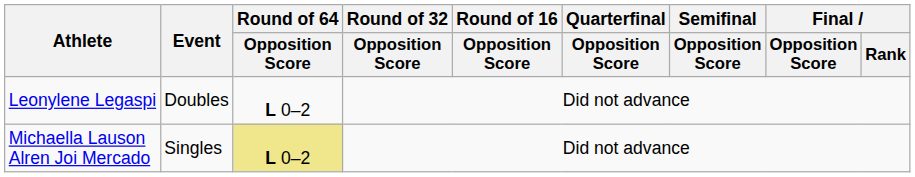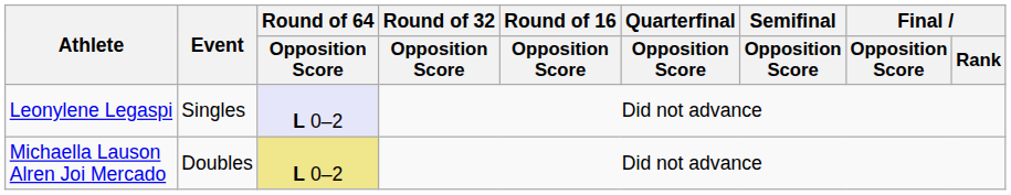Leonylene Legaspi | Event: Doubles -> Singles
Leonylene Legaspi | Round of 64 / Opposition Score: no background -> lavender background
Michaella Lauson Alren Joi Mercado | Event: Singles -> Doubles
